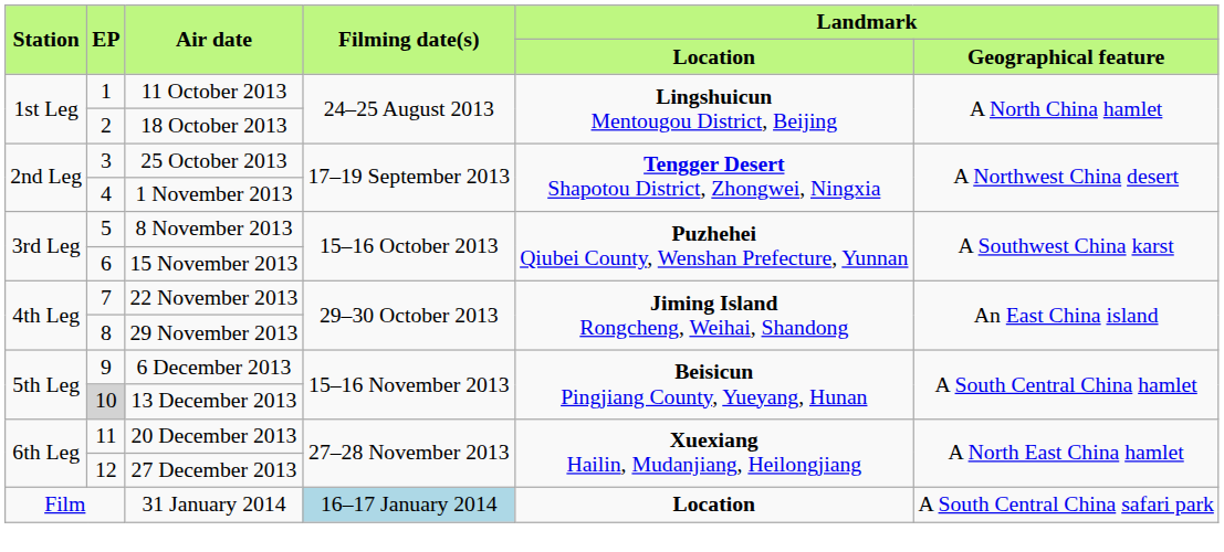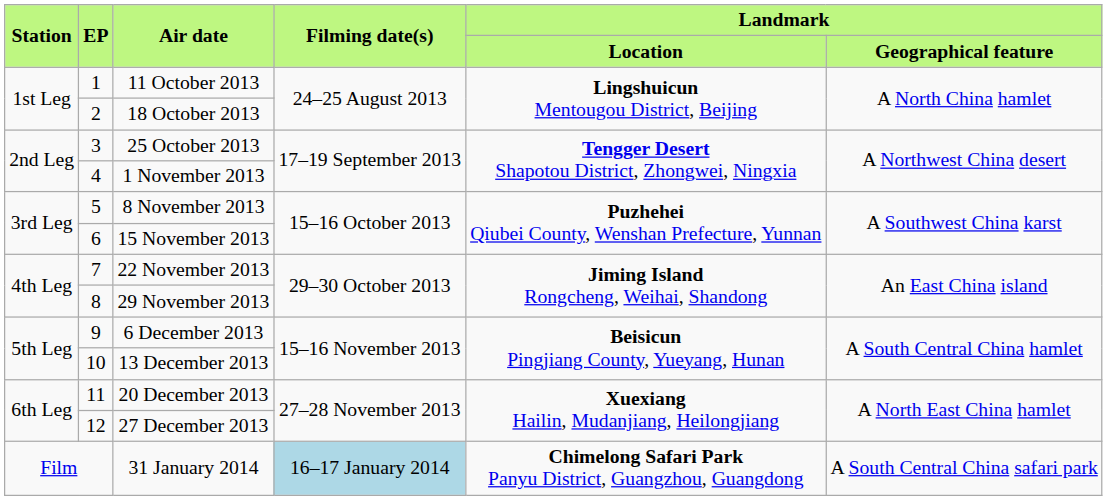13 December 2013 | EP: lightgrey background -> no background
31 January 2014 | column 5: Location -> Chimelong Safari Park Panyu District, Guangzhou, Guangdong
